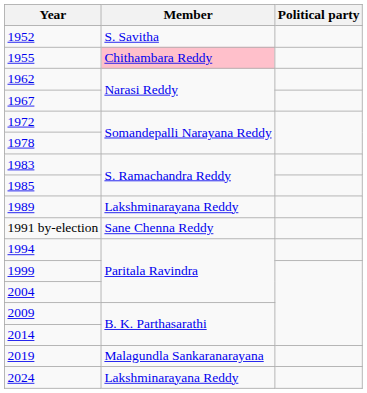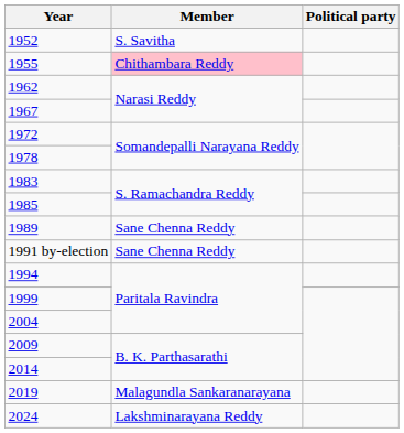1989 | Member: Lakshminarayana Reddy -> Sane Chenna Reddy
